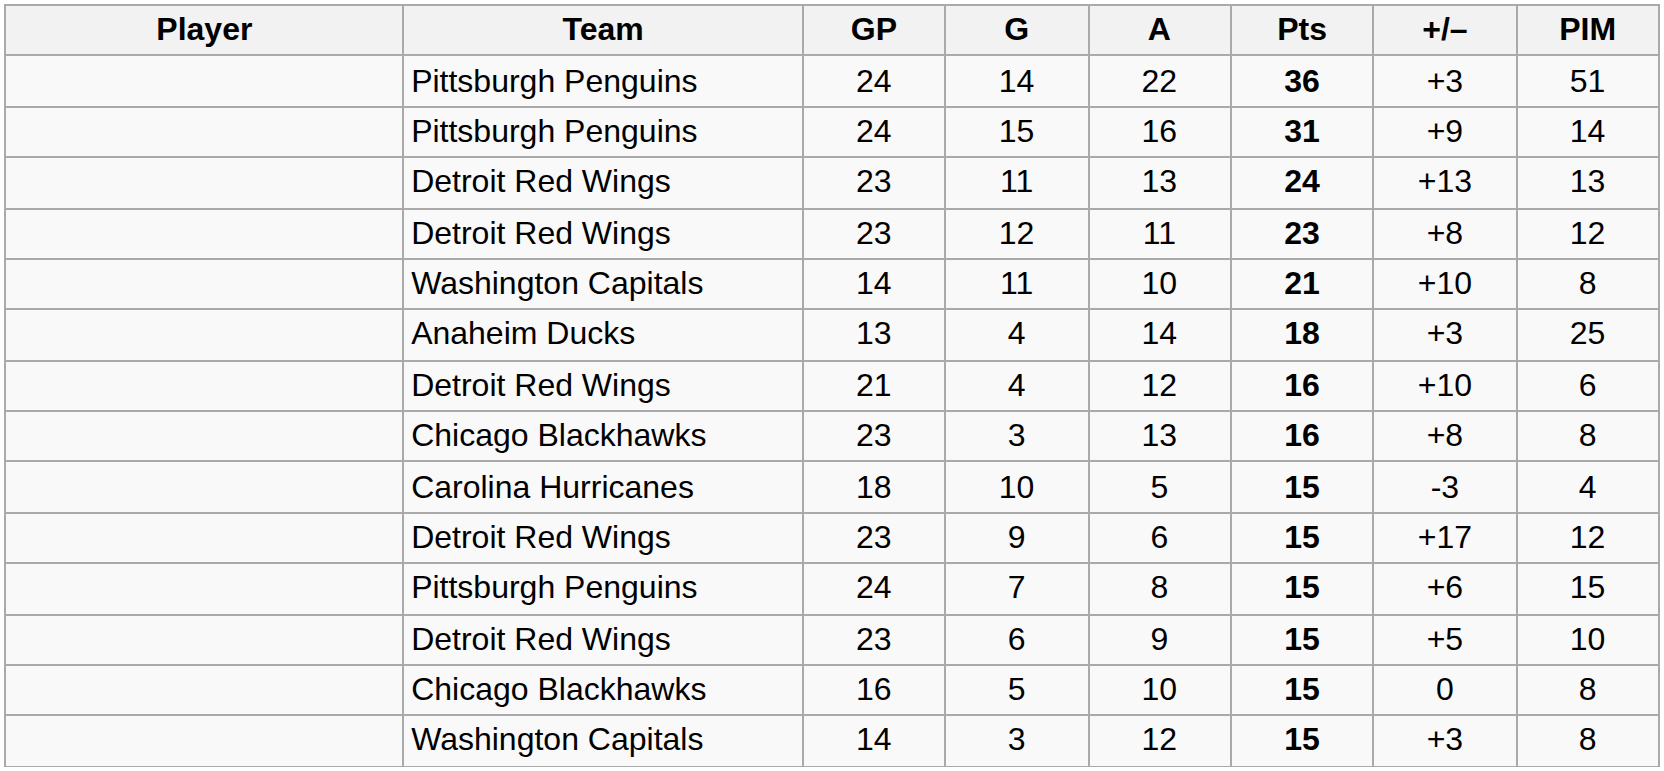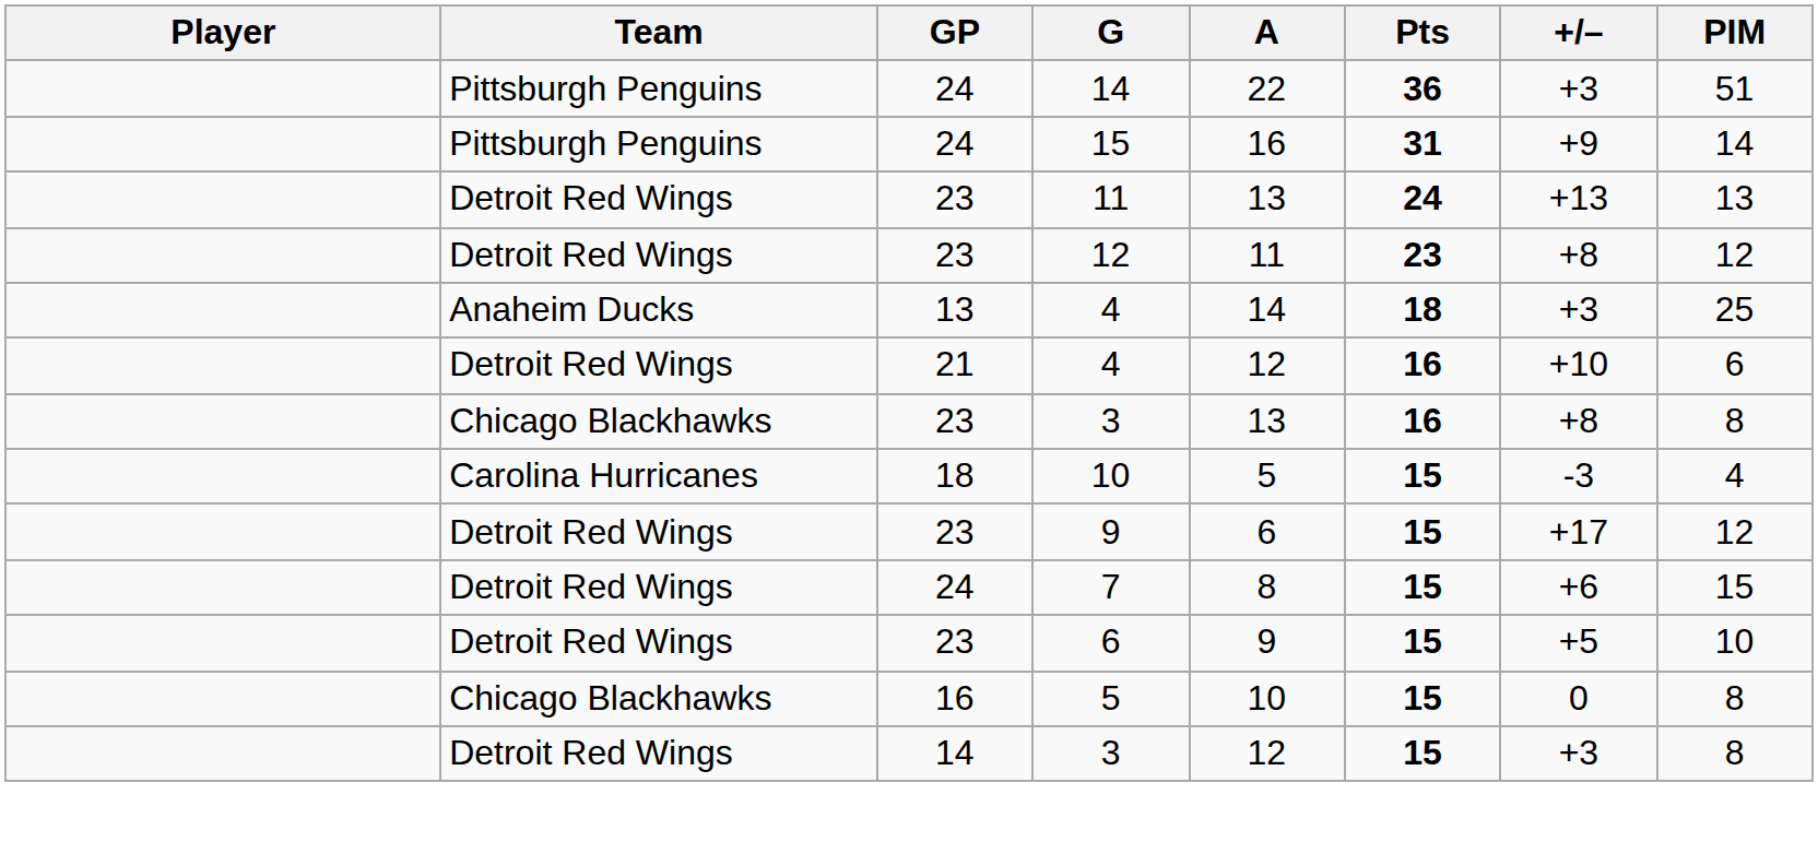- row: Washington Capitals | 14 | 11 | 10 | 21 | +10 | 8
7 | Team: Pittsburgh Penguins -> Detroit Red Wings
14 / 3 | Team: Washington Capitals -> Detroit Red Wings
